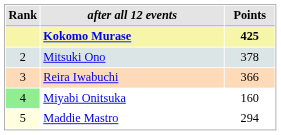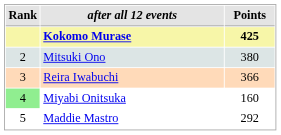Mitsuki Ono | Points: 378 -> 380
Maddie Mastro | Rank: lightyellow background -> no background
Maddie Mastro | Points: 294 -> 292
